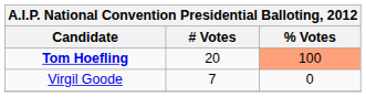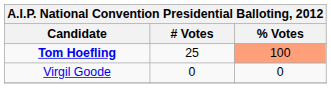Tom Hoefling | # Votes: 20 -> 25
Virgil Goode | # Votes: 7 -> 0
